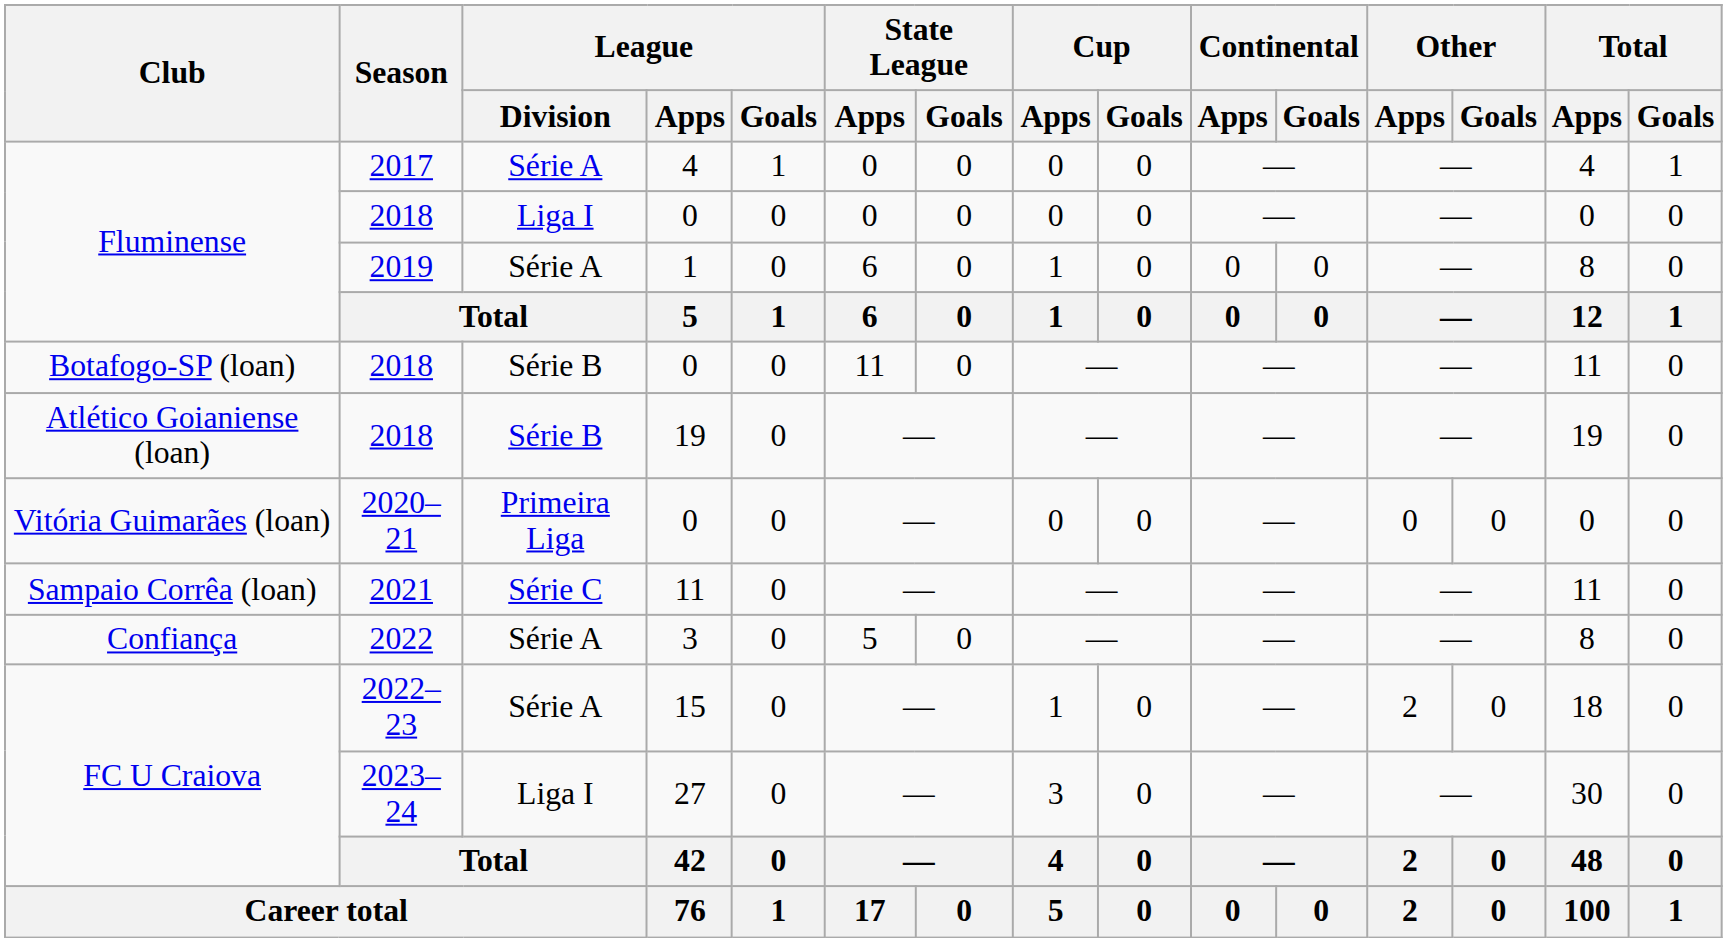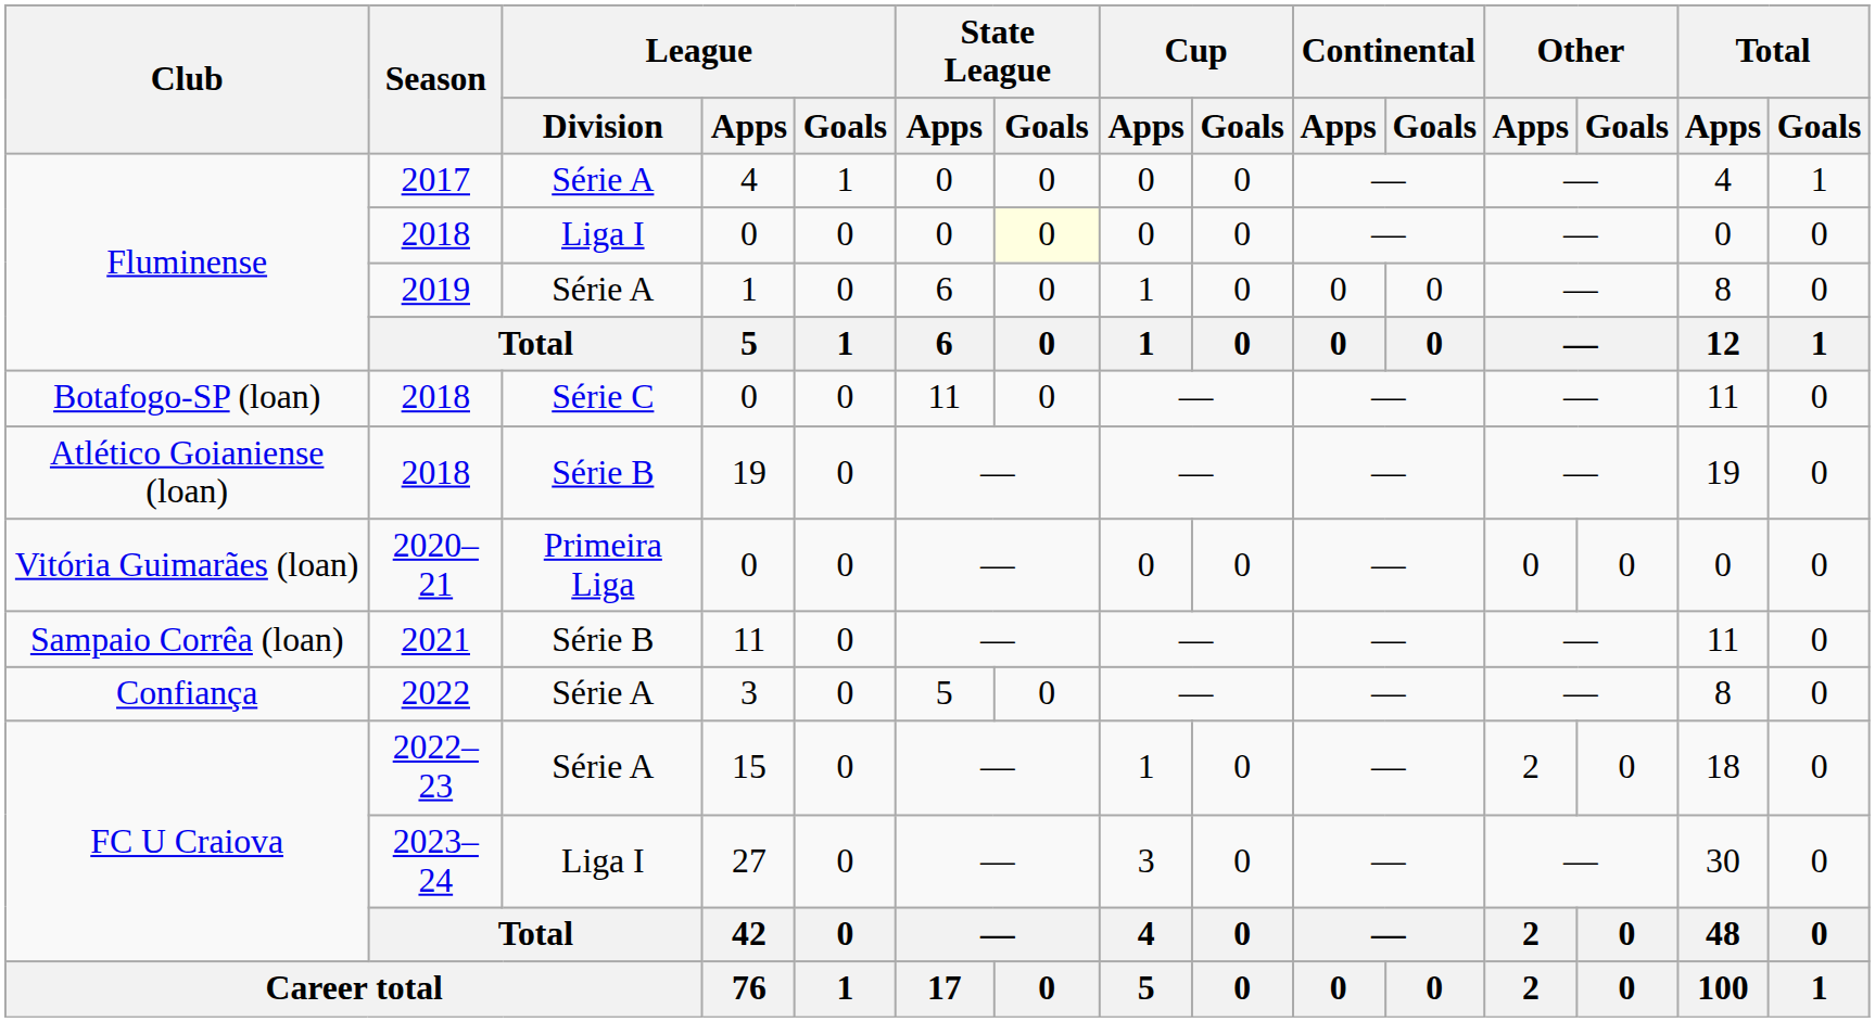Fluminense / 2018 | State League / Goals: no background -> lightyellow background
Botafogo-SP (loan) / 2018 | League / Division: Série B -> Série C
2021 | League / Division: Série C -> Série B
